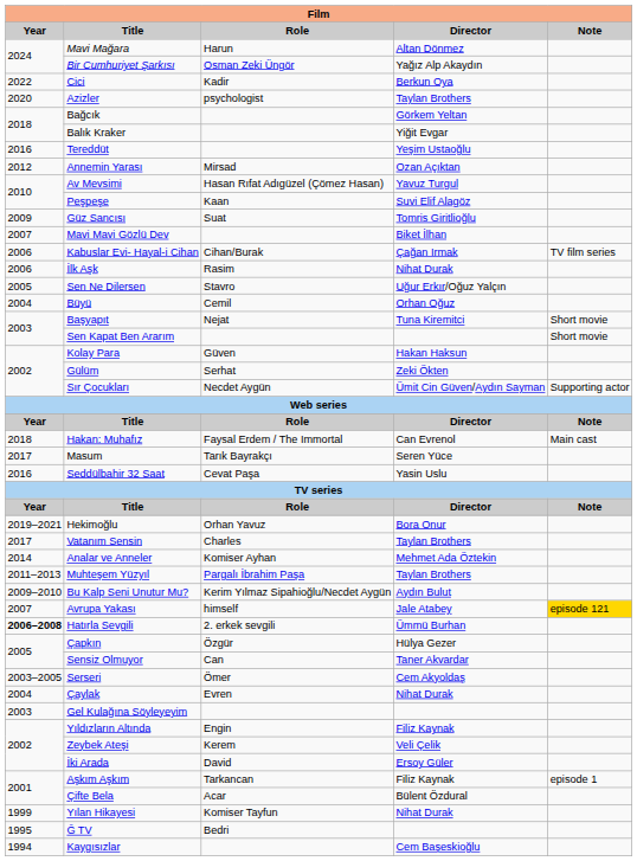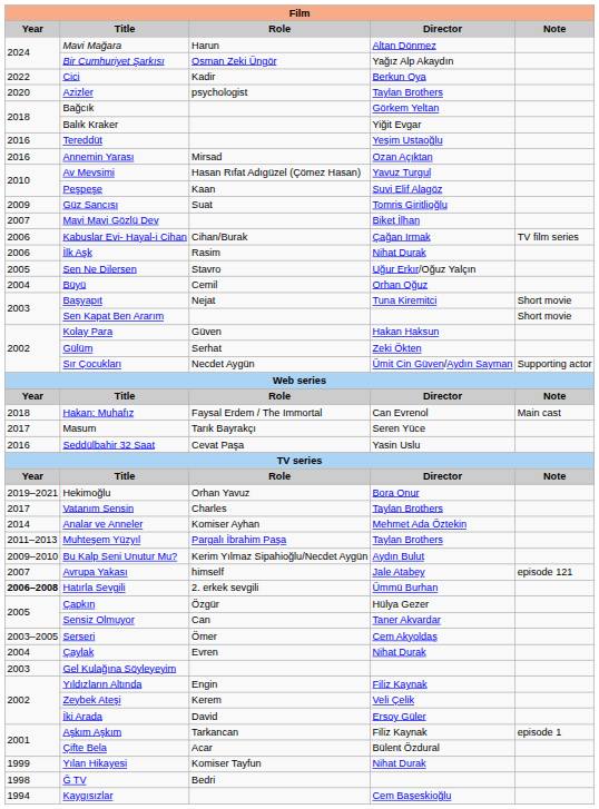Annemin Yarası | Year: 2012 -> 2016
Avrupa Yakası | Note: gold background -> no background
Ğ TV | Year: 1995 -> 1998
